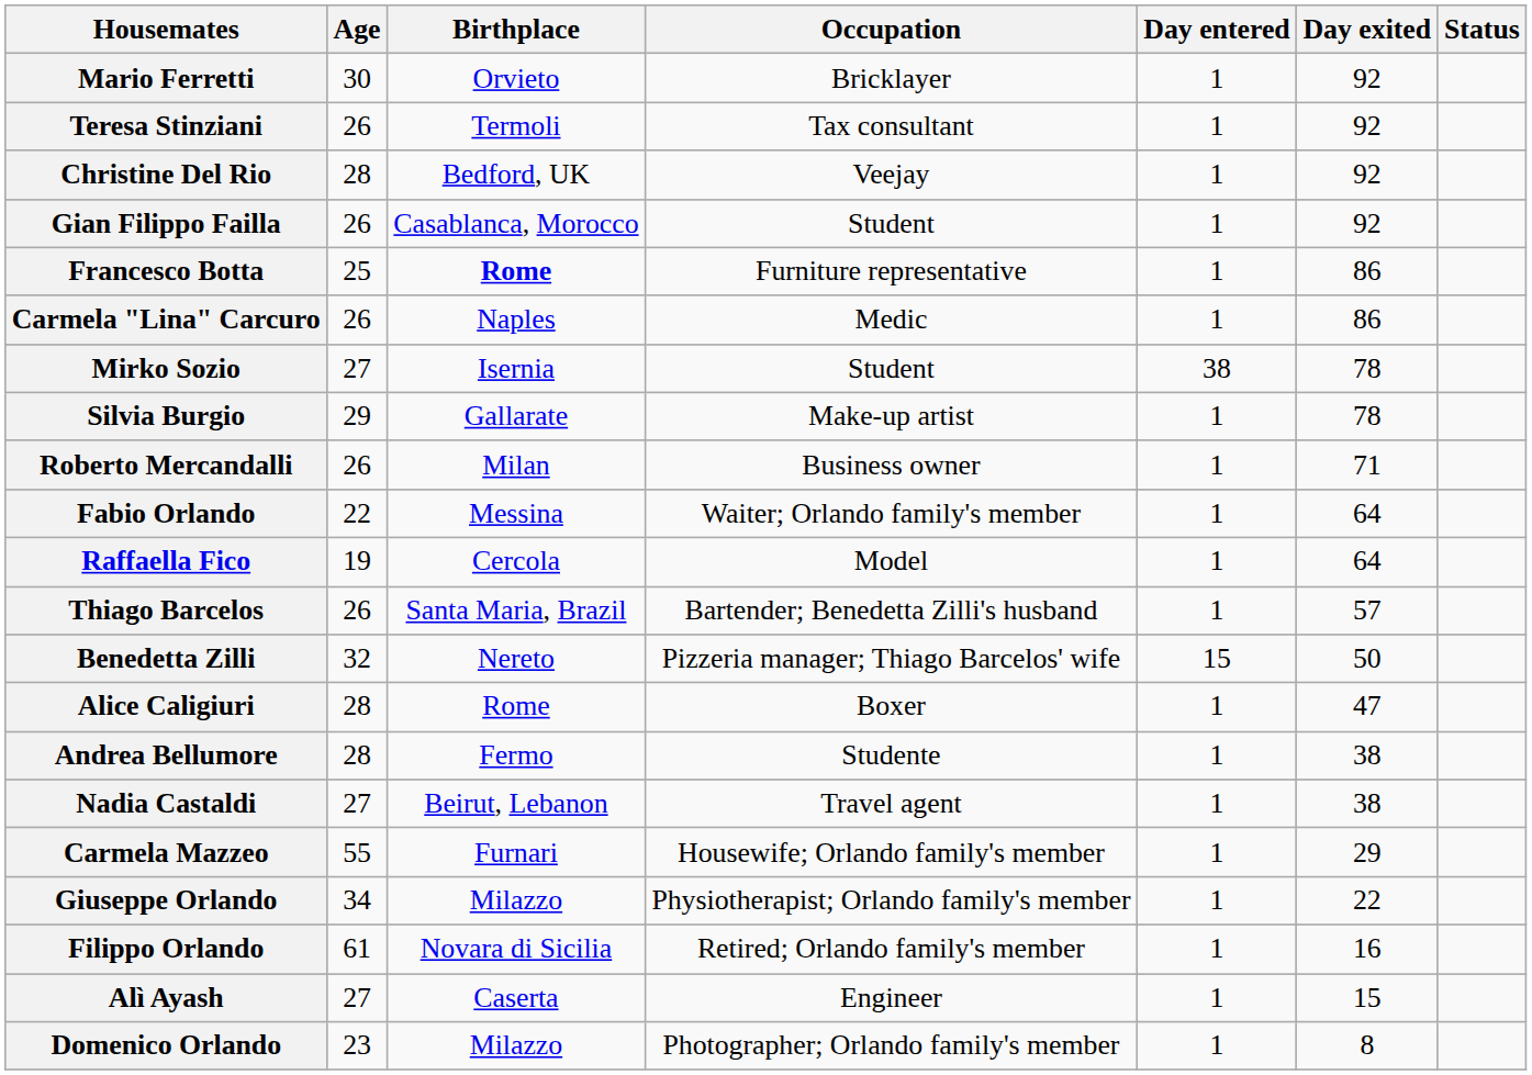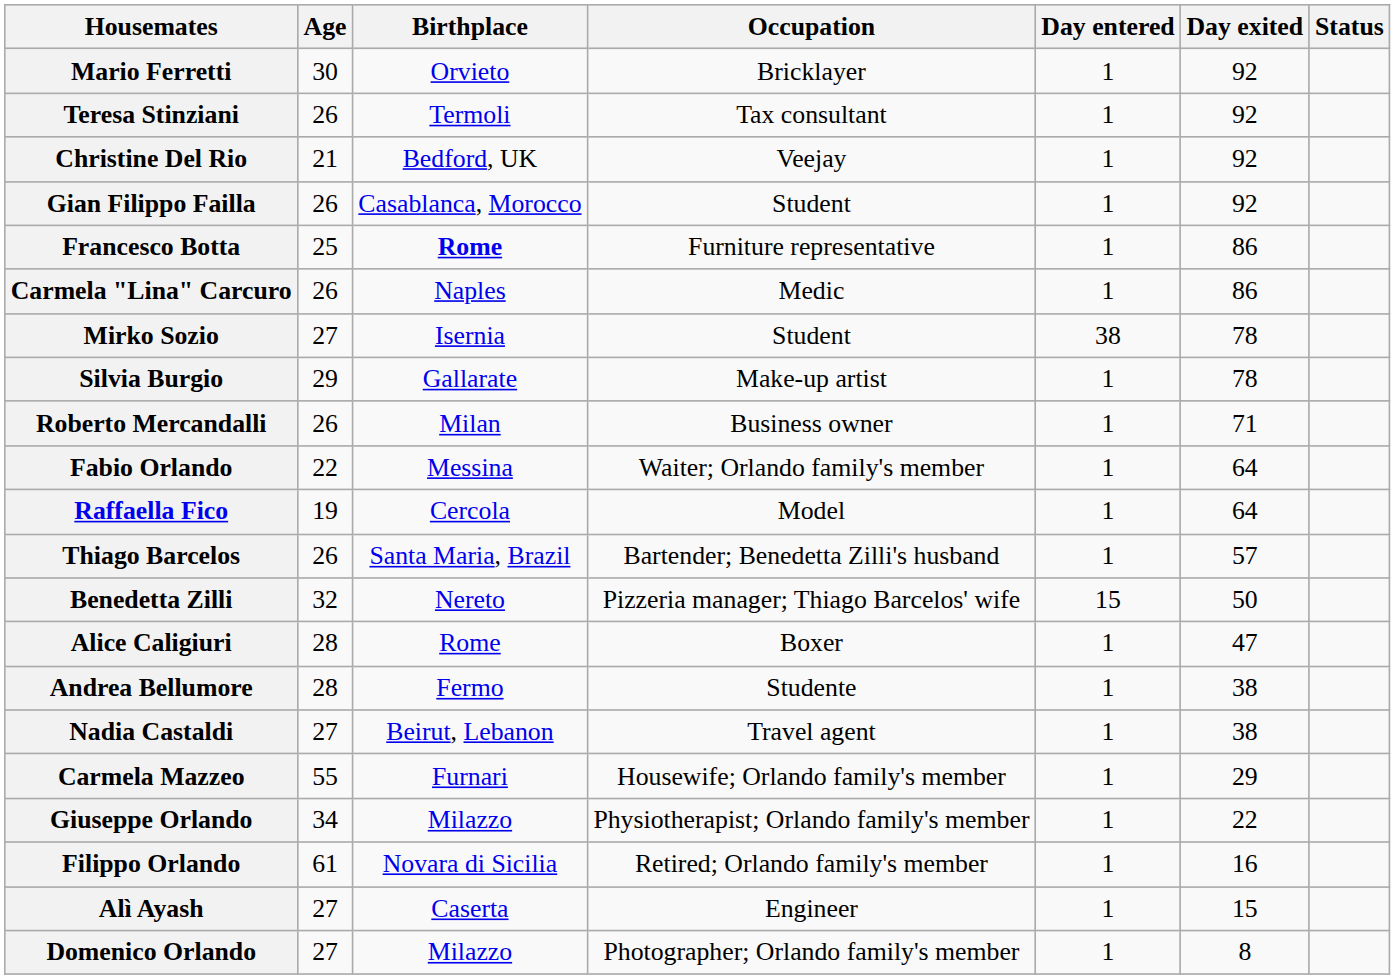Christine Del Rio | Age: 28 -> 21
Domenico Orlando | Age: 23 -> 27
